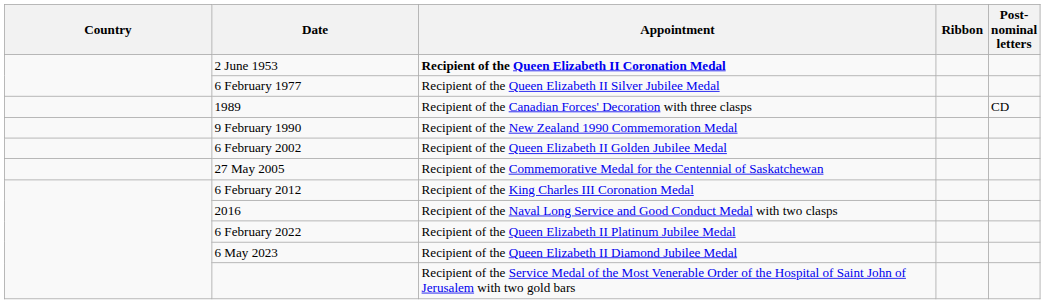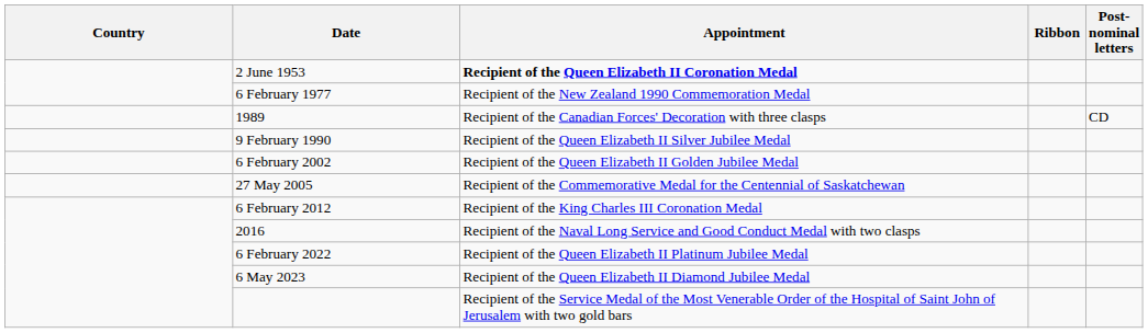6 February 1977 | Appointment: Recipient of the Queen Elizabeth II Silver Jubilee Medal -> Recipient of the New Zealand 1990 Commemoration Medal
9 February 1990 | Appointment: Recipient of the New Zealand 1990 Commemoration Medal -> Recipient of the Queen Elizabeth II Silver Jubilee Medal
